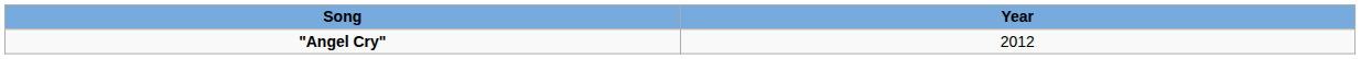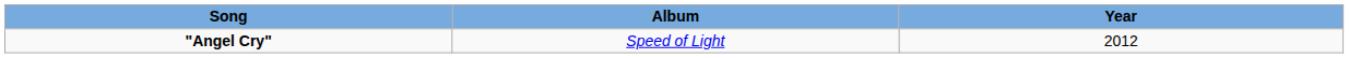+ column: Album | Speed of Light
